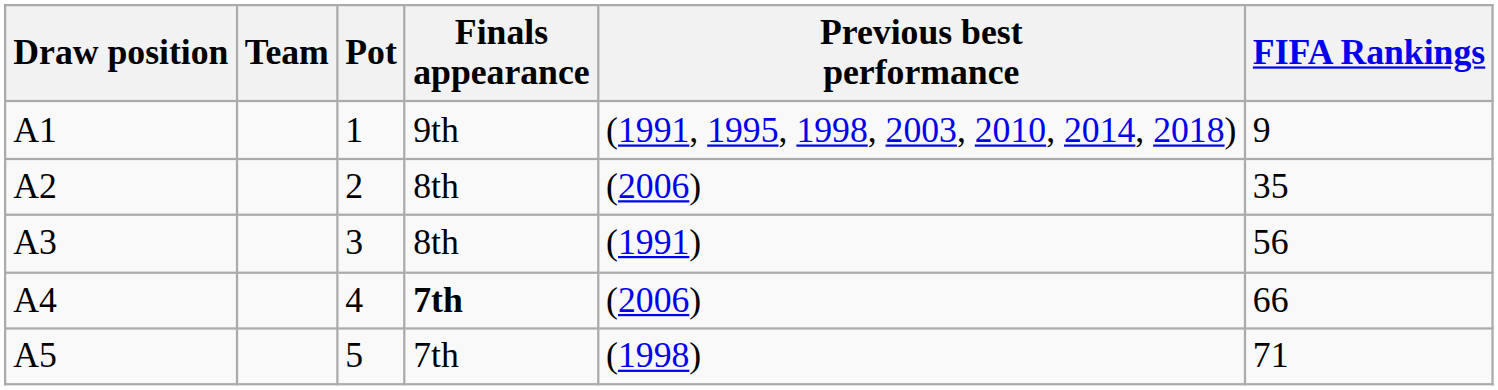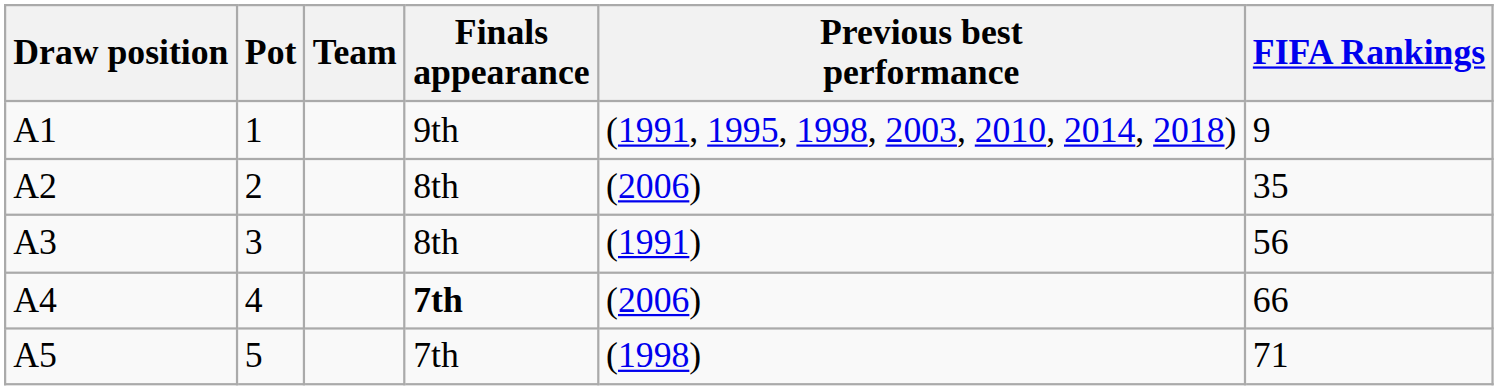columns swapped: Team <-> Pot
